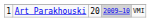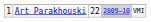Art Parakhouski | column 3: 20 -> 22
